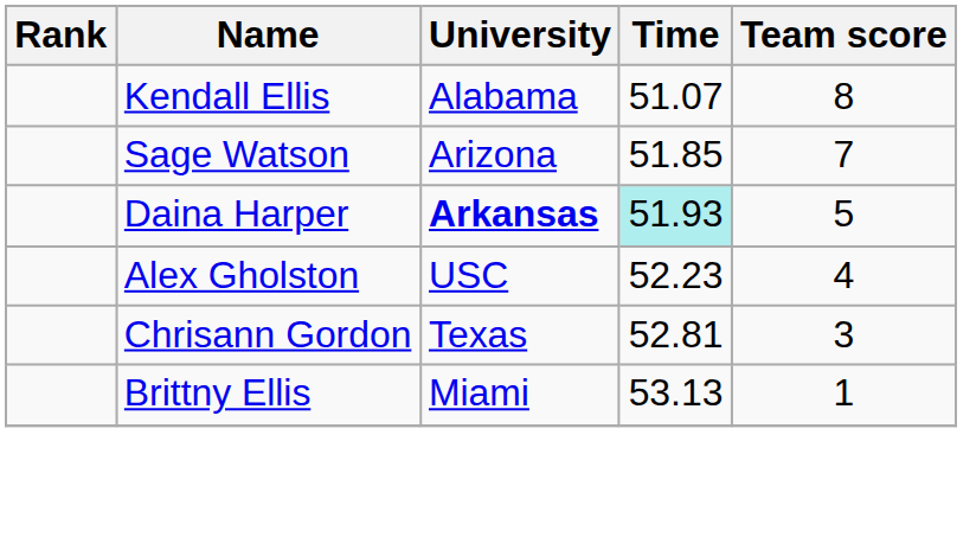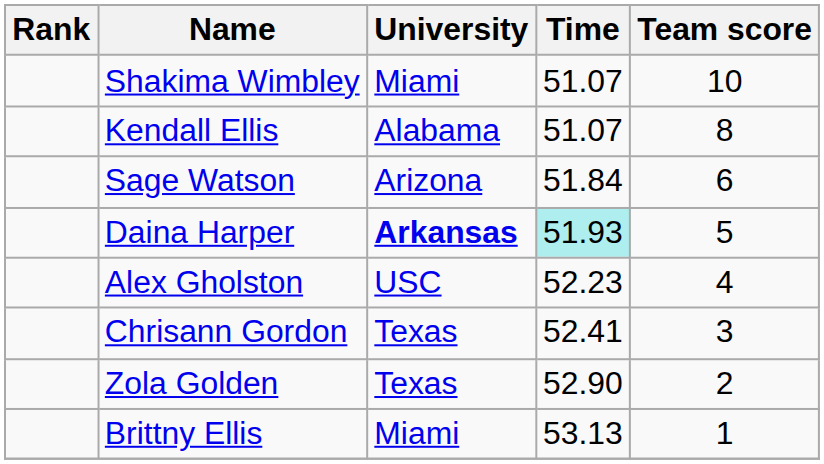+ row: Shakima Wimbley | Miami | 51.07 | 10
Sage Watson | Time: 51.85 -> 51.84
Sage Watson | Team score: 7 -> 6
Chrisann Gordon | Time: 52.81 -> 52.41
+ row: Zola Golden | Texas | 52.90 | 2
